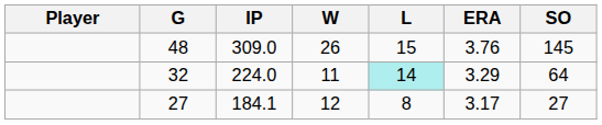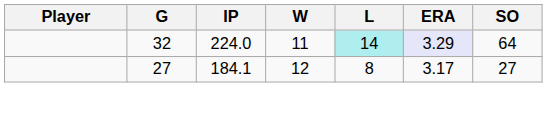- row: 48 | 309.0 | 26 | 15 | 3.76 | 145
32 | ERA: no background -> lavender background
